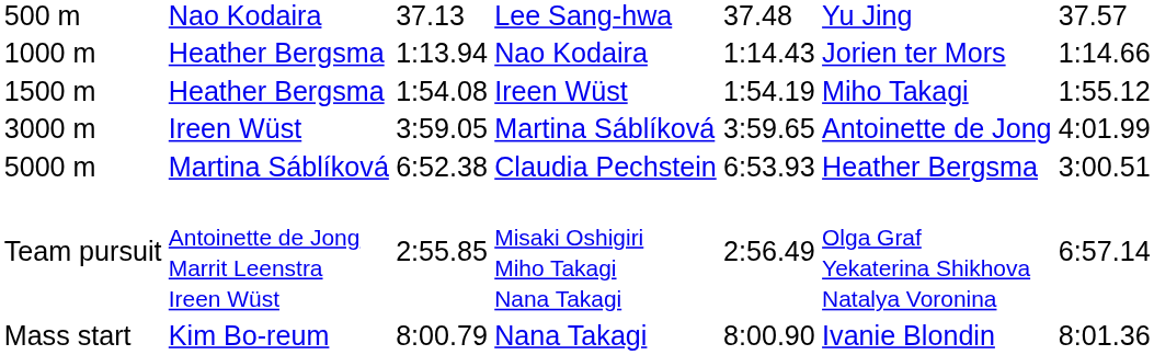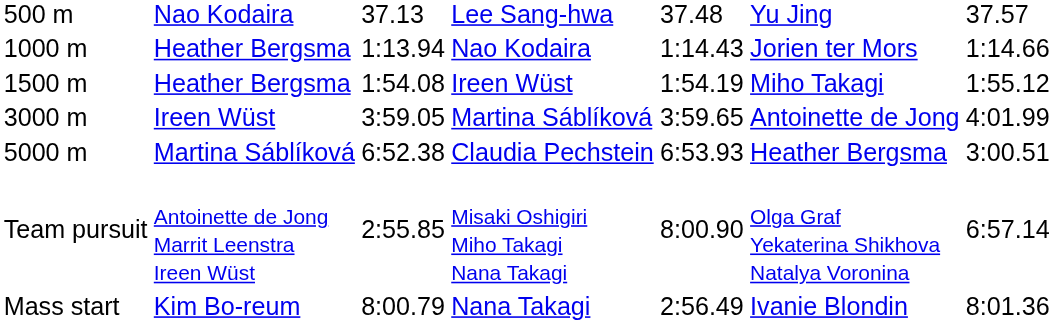Misaki Oshigiri Miho Takagi Nana Takagi | column 5: 2:56.49 -> 8:00.90
Nana Takagi | column 5: 8:00.90 -> 2:56.49
